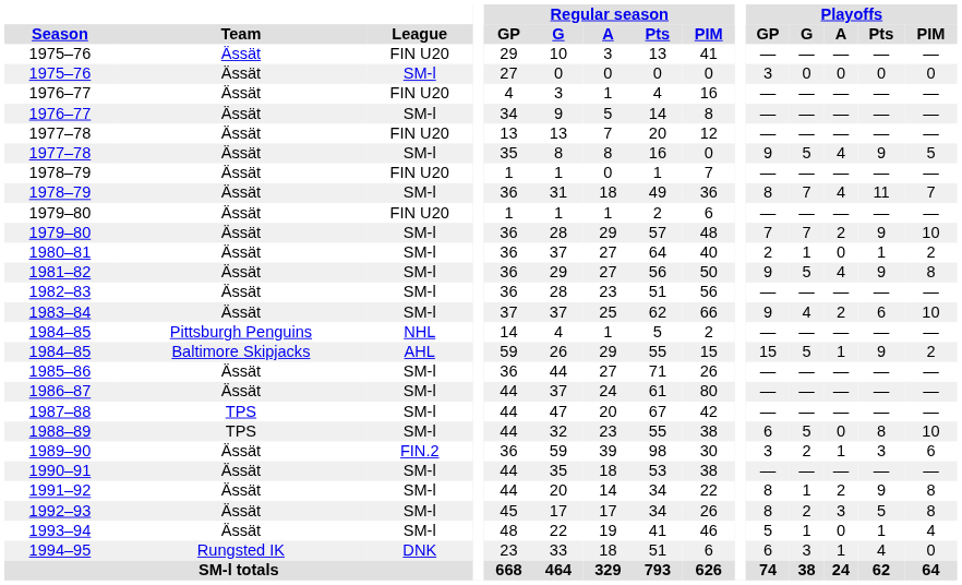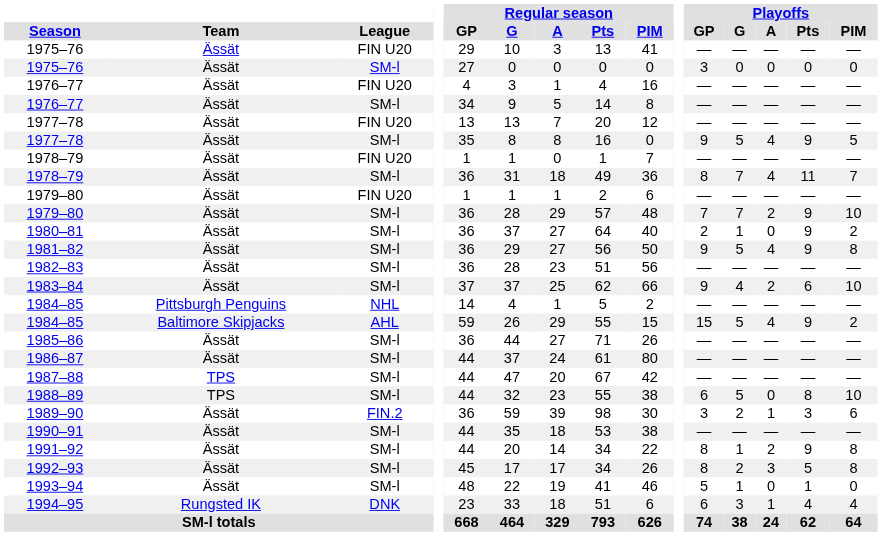1980–81 | Playoffs / Pts: 1 -> 9
1984–85 / AHL | Playoffs / A: 1 -> 4
1993–94 | Playoffs / PIM: 4 -> 0
1994–95 | Playoffs / PIM: 0 -> 4
